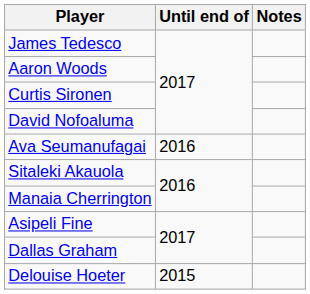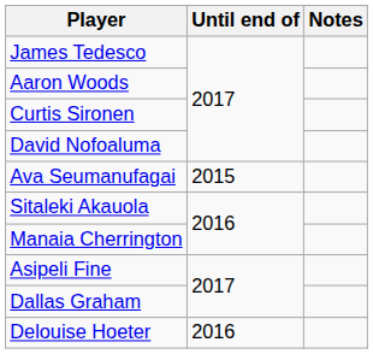Ava Seumanufagai | Until end of: 2016 -> 2015
Delouise Hoeter | Until end of: 2015 -> 2016
